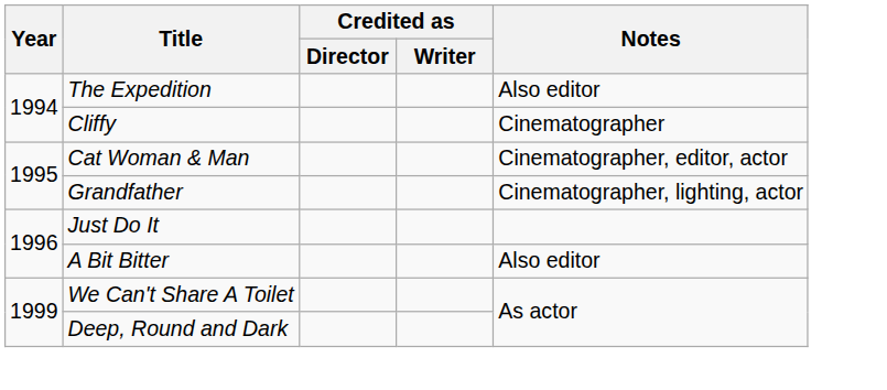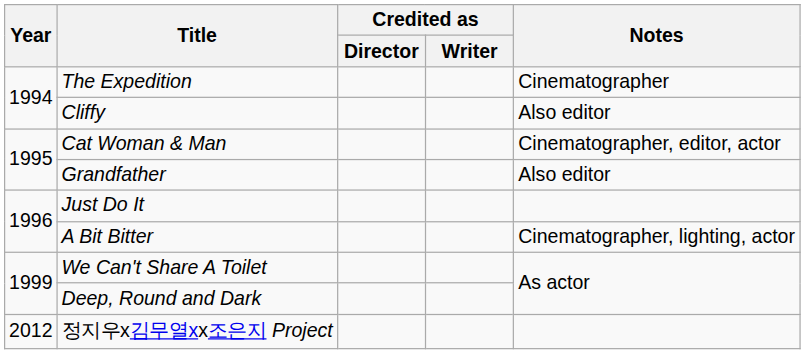The Expedition | Notes: Also editor -> Cinematographer
Cliffy | Notes: Cinematographer -> Also editor
Grandfather | Notes: Cinematographer, lighting, actor -> Also editor
A Bit Bitter | Notes: Also editor -> Cinematographer, lighting, actor
+ row: 2012 | 정지우x김무열xx조은지 Project
